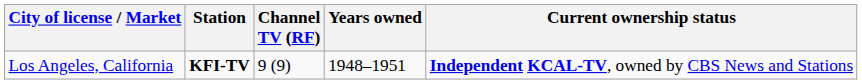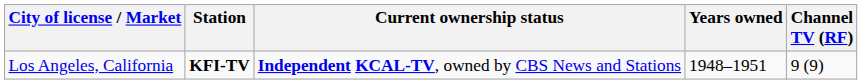columns swapped: Channel TV (RF) <-> Current ownership status
